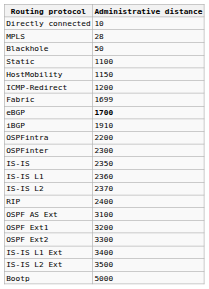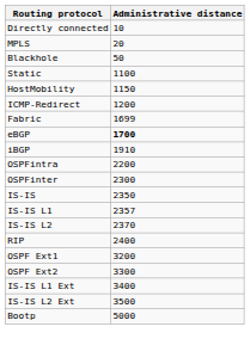MPLS | Administrative distance: 28 -> 20
IS-IS L1 | Administrative distance: 2360 -> 2357
- row: OSPF AS Ext | 3100
